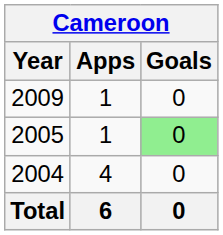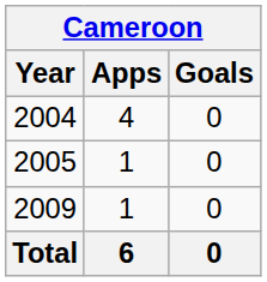rows swapped: 2004 <-> 2009
2005 | Goals: lightgreen background -> no background
